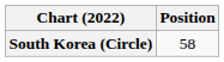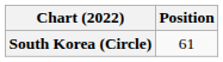South Korea (Circle) | Position: 58 -> 61
